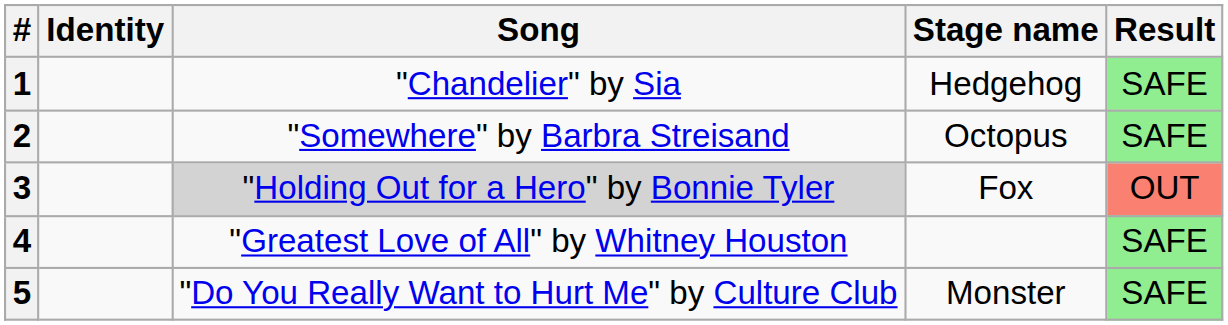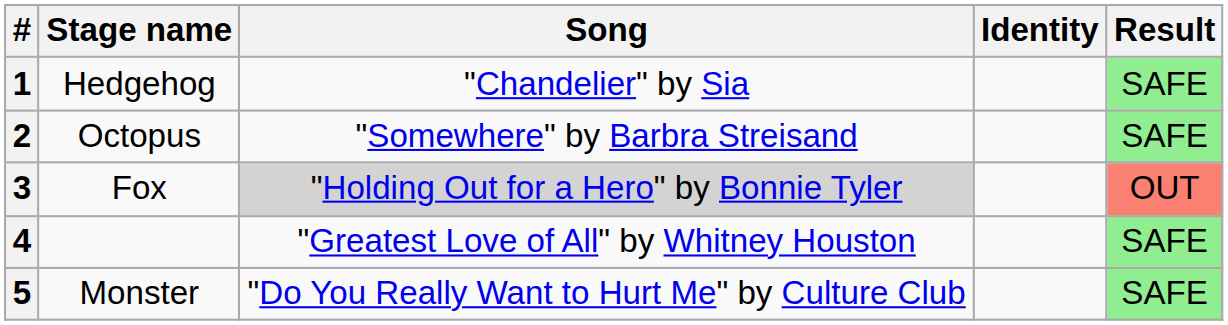columns swapped: Stage name <-> Identity
